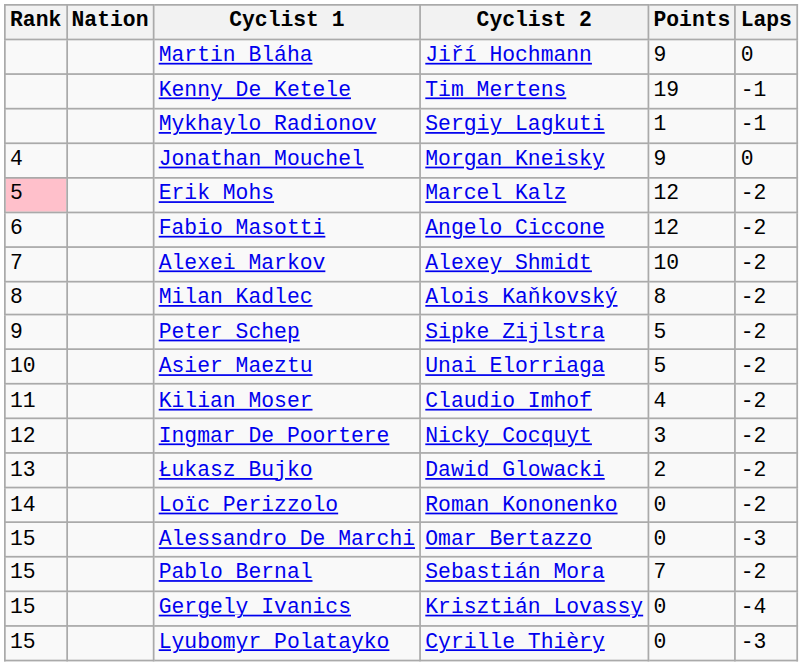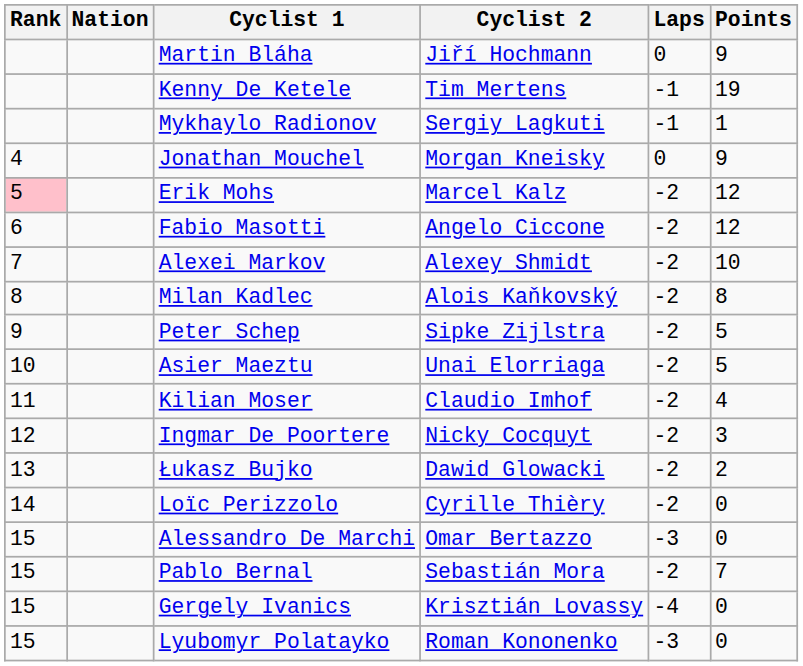columns swapped: Points <-> Laps
Loïc Perizzolo | Cyclist 2: Roman Kononenko -> Cyrille Thièry
Lyubomyr Polatayko | Cyclist 2: Cyrille Thièry -> Roman Kononenko
